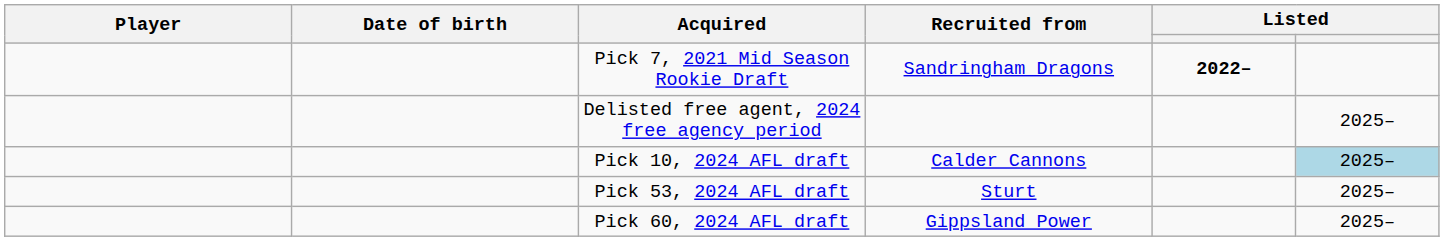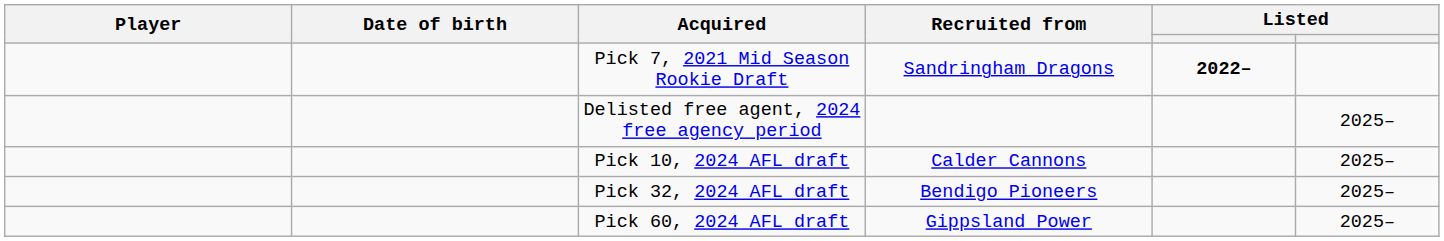Pick 10, 2024 AFL draft | column 6: lightblue background -> no background
+ row: Pick 32, 2024 AFL draft | Bendigo Pioneers | 2025–
- row: Pick 53, 2024 AFL draft | Sturt | 2025–
